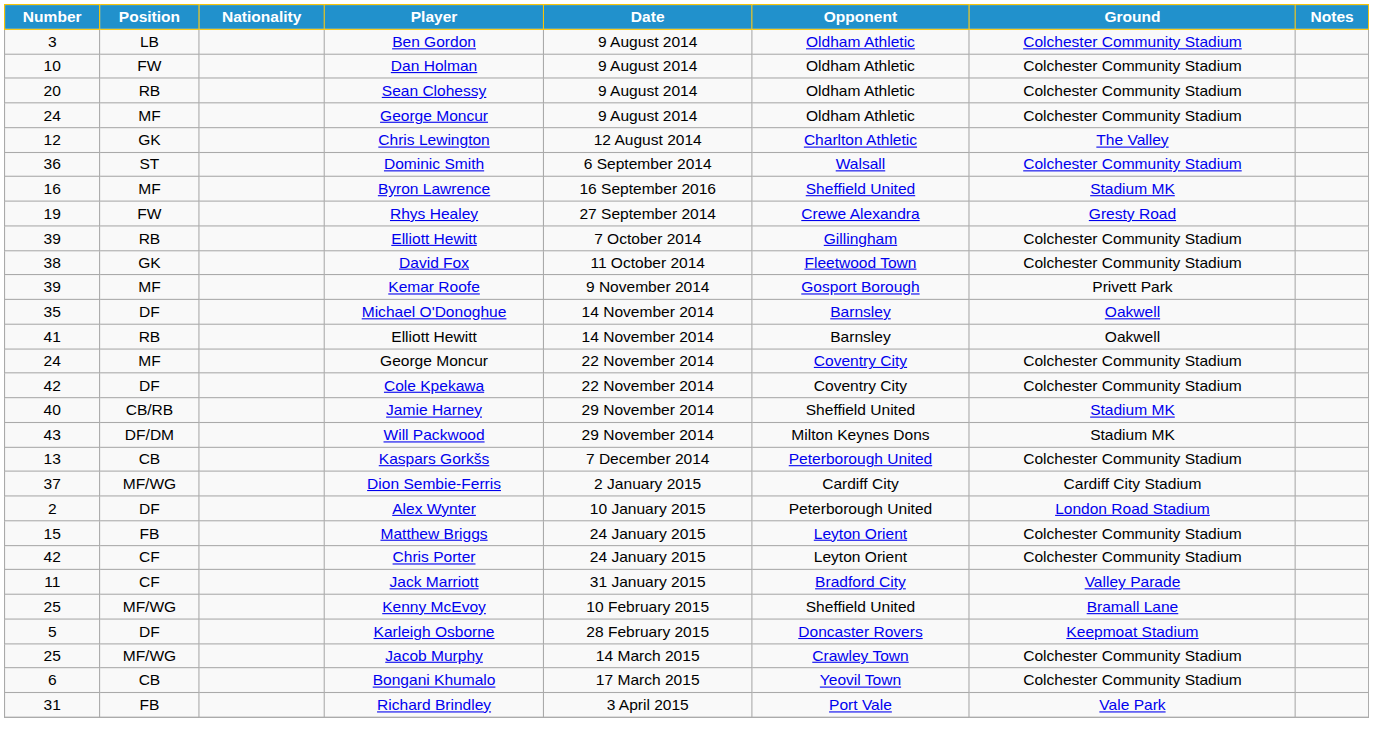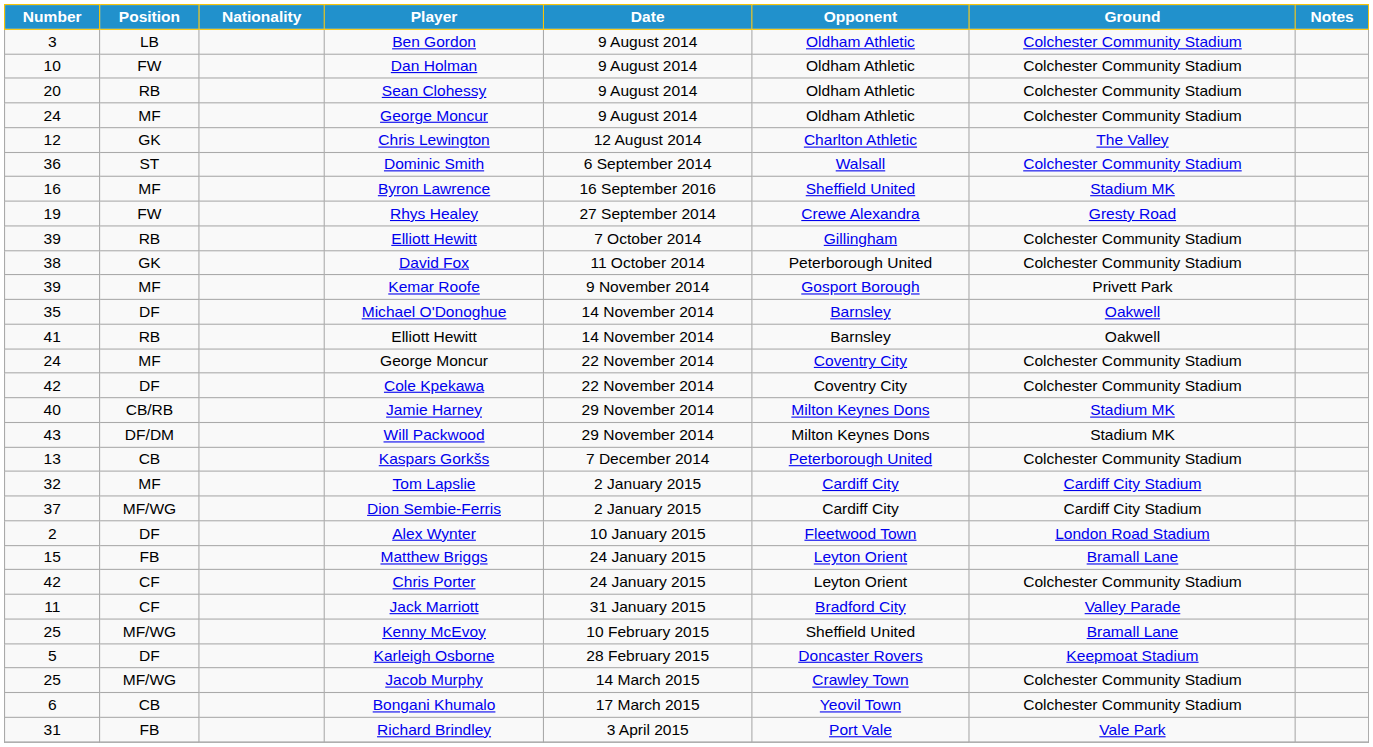David Fox | Opponent: Fleetwood Town -> Peterborough United
Jamie Harney | Opponent: Sheffield United -> Milton Keynes Dons
+ row: 32 | MF | Tom Lapslie | 2 January 2015 | Cardiff City | Cardiff City Stadium
Alex Wynter | Opponent: Peterborough United -> Fleetwood Town
Matthew Briggs | Ground: Colchester Community Stadium -> Bramall Lane
